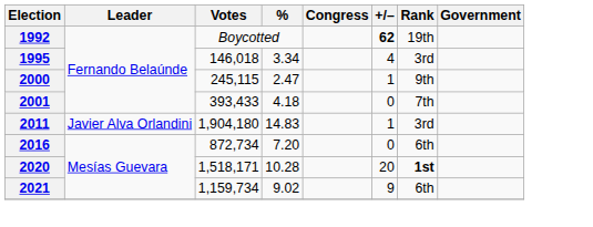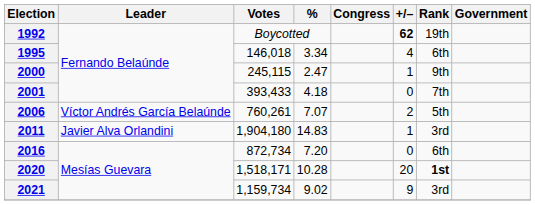1995 | Rank: 3rd -> 6th
+ row: 2006 | Víctor Andrés García Belaúnde | 760,261 | 7.07 | 2 | 5th
2021 | Rank: 6th -> 3rd
